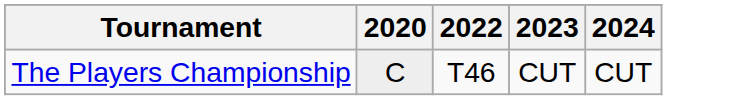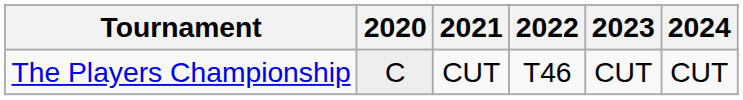+ column: 2021 | CUT
